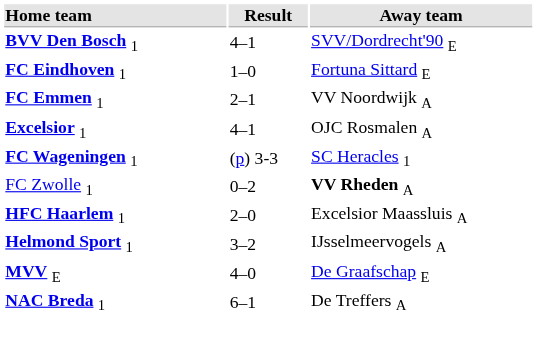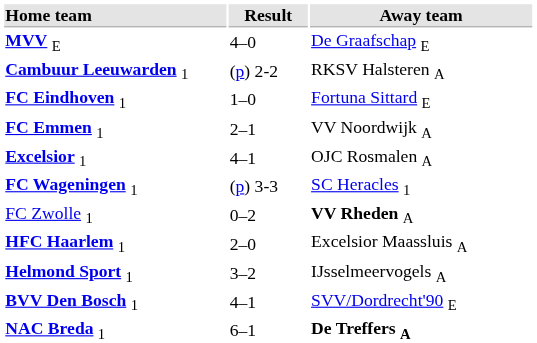rows swapped: BVV Den Bosch 1 <-> MVV E
+ row: Cambuur Leeuwarden 1 | (p) 2-2 | RKSV Halsteren A
NAC Breda 1 | Away team: normal -> bold
